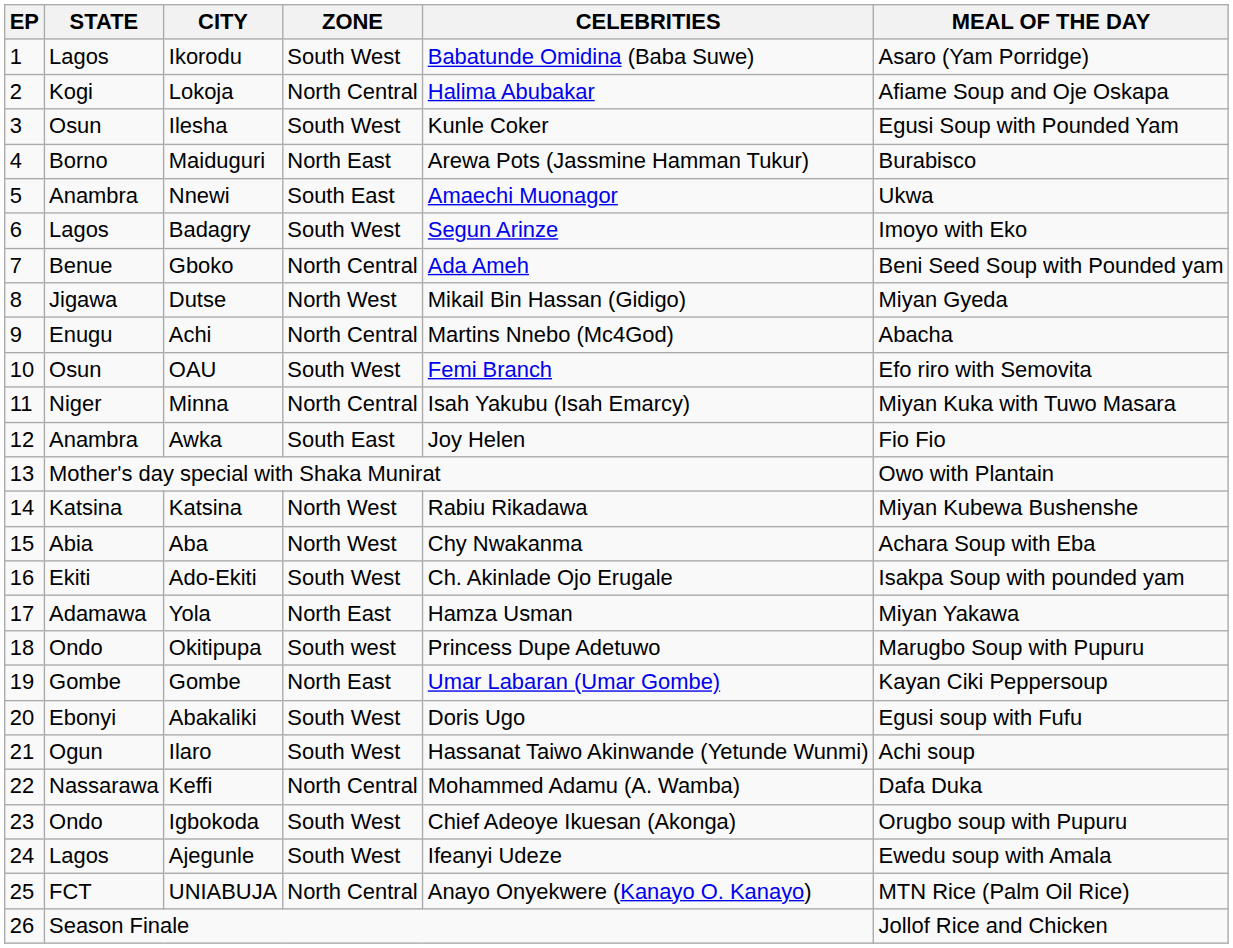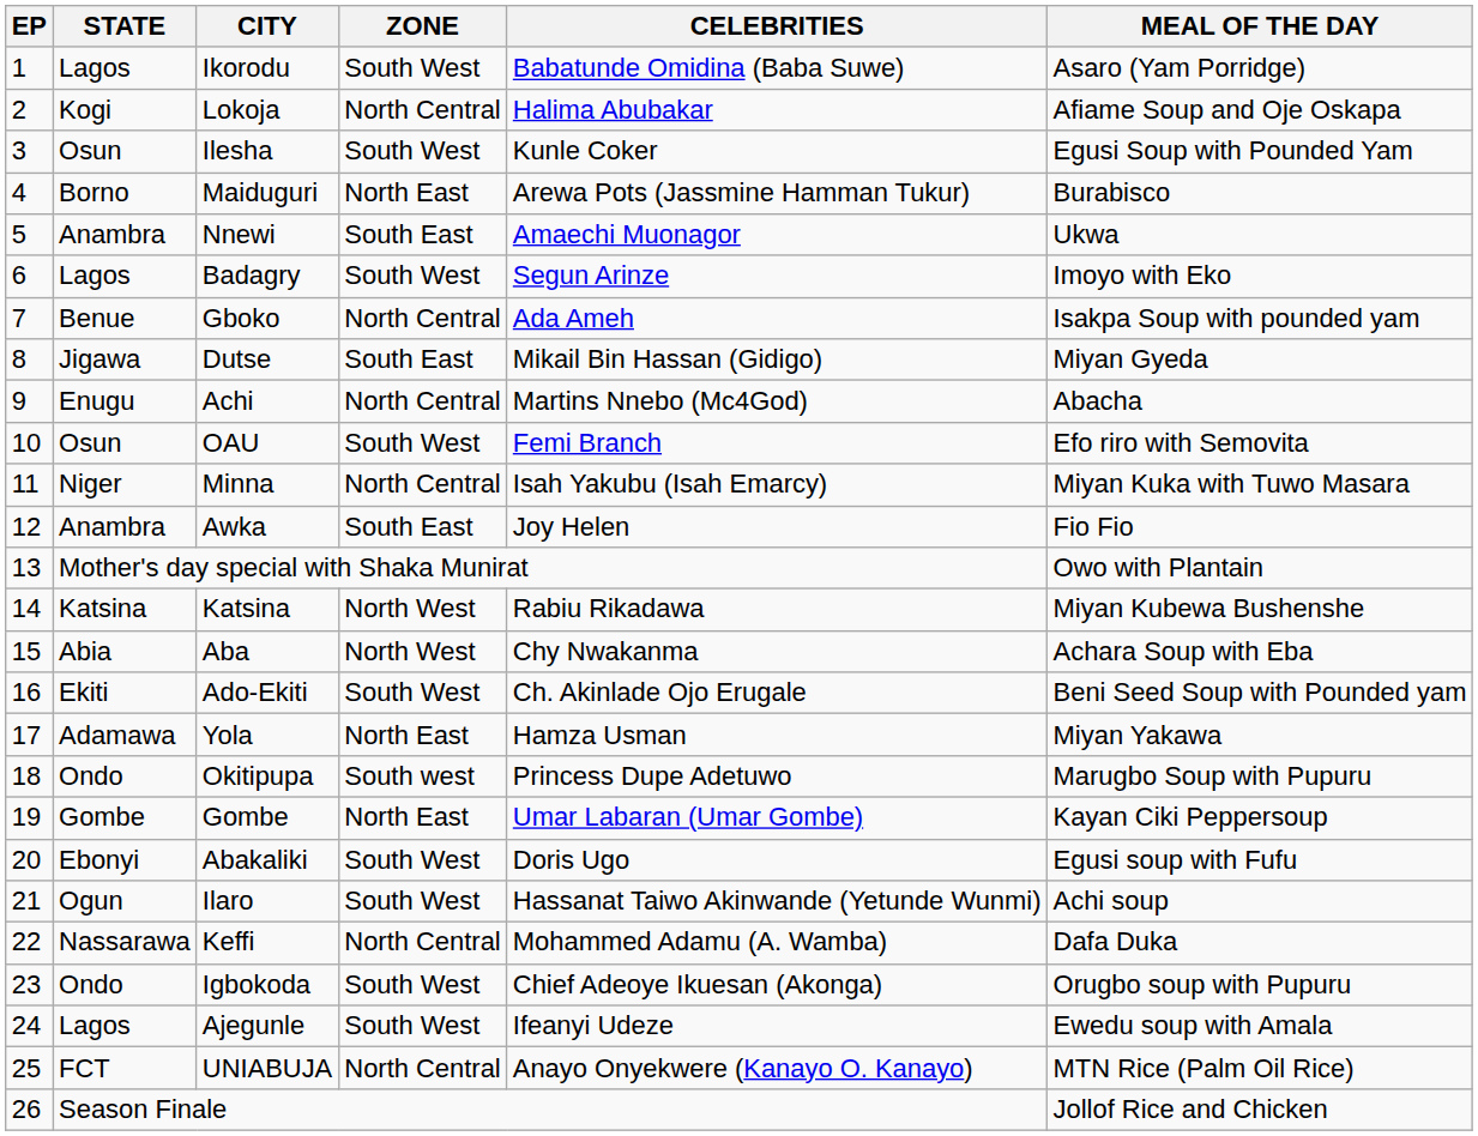Gboko | MEAL OF THE DAY: Beni Seed Soup with Pounded yam -> Isakpa Soup with pounded yam
Dutse | ZONE: North West -> South East
Ado-Ekiti | MEAL OF THE DAY: Isakpa Soup with pounded yam -> Beni Seed Soup with Pounded yam
